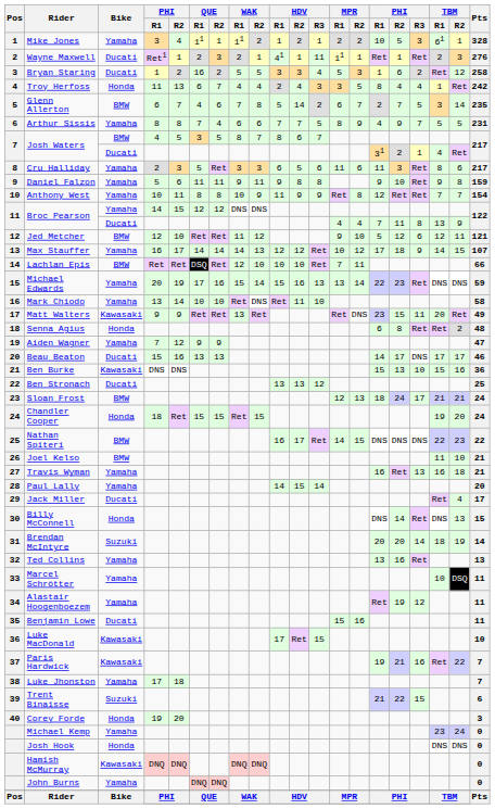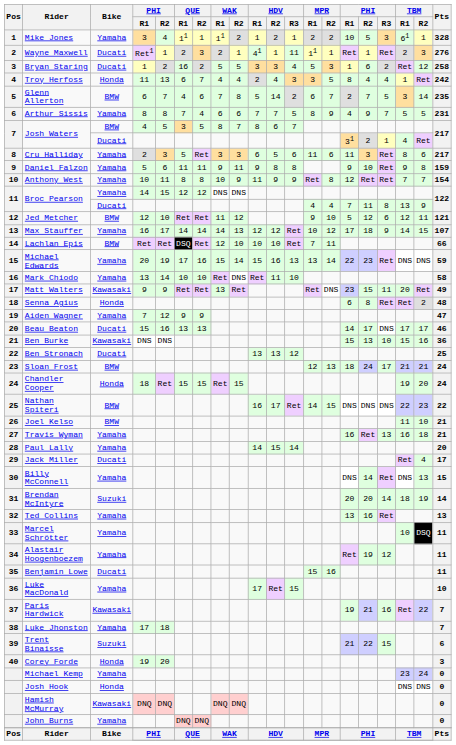Billy McConnell | Bike: Honda -> Yamaha
Luke MacDonald | Bike: Kawasaki -> Yamaha
